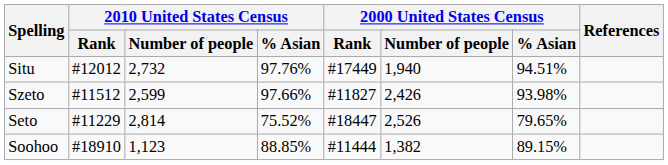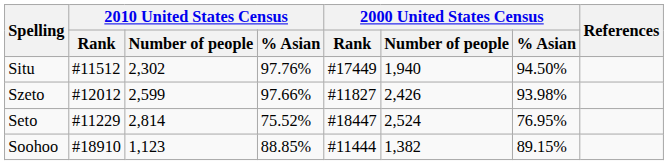Situ | 2010 United States Census / Rank: #12012 -> #11512
Situ | 2010 United States Census / Number of people: 2,732 -> 2,302
Situ | 2000 United States Census / % Asian: 94.51% -> 94.50%
Szeto | 2010 United States Census / Rank: #11512 -> #12012
Seto | 2000 United States Census / Number of people: 2,526 -> 2,524
Seto | 2000 United States Census / % Asian: 79.65% -> 76.95%
